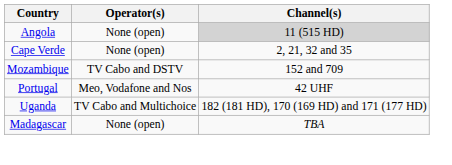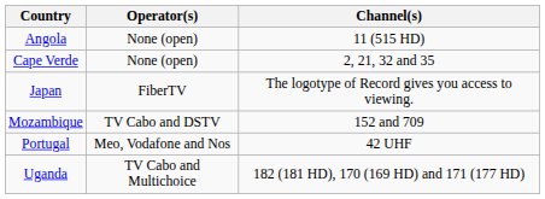Angola | Channel(s): lightgrey background -> no background
+ row: Japan | FiberTV | The logotype of Record gives you access to viewing.
- row: Madagascar | None (open) | TBA
